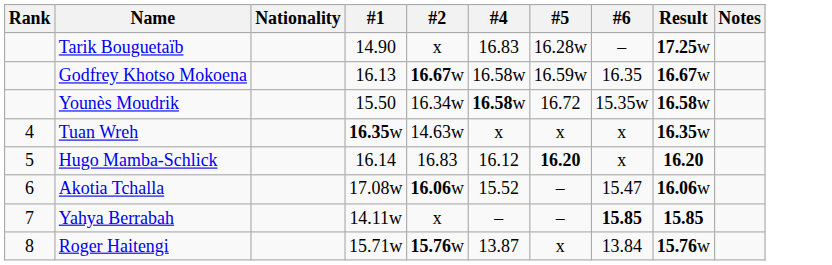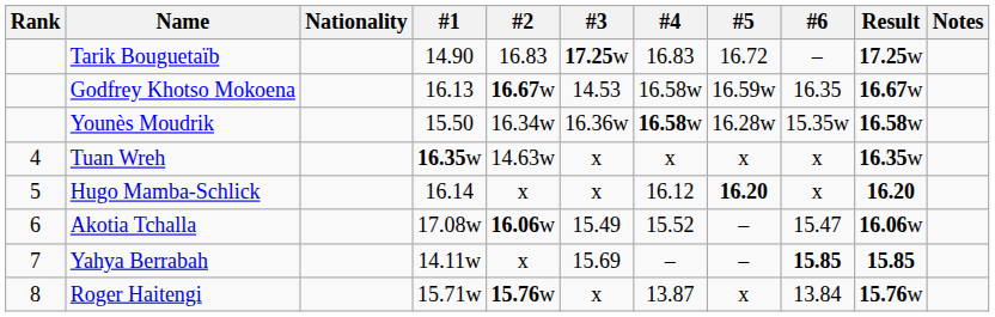+ column: #3 | 17.25w | 14.53 | 16.36w | x | x | 15.49 | 15.69 | x
Tarik Bouguetaïb | #2: x -> 16.83
Tarik Bouguetaïb | #5: 16.28w -> 16.72
Younès Moudrik | #5: 16.72 -> 16.28w
Hugo Mamba-Schlick | #2: 16.83 -> x
